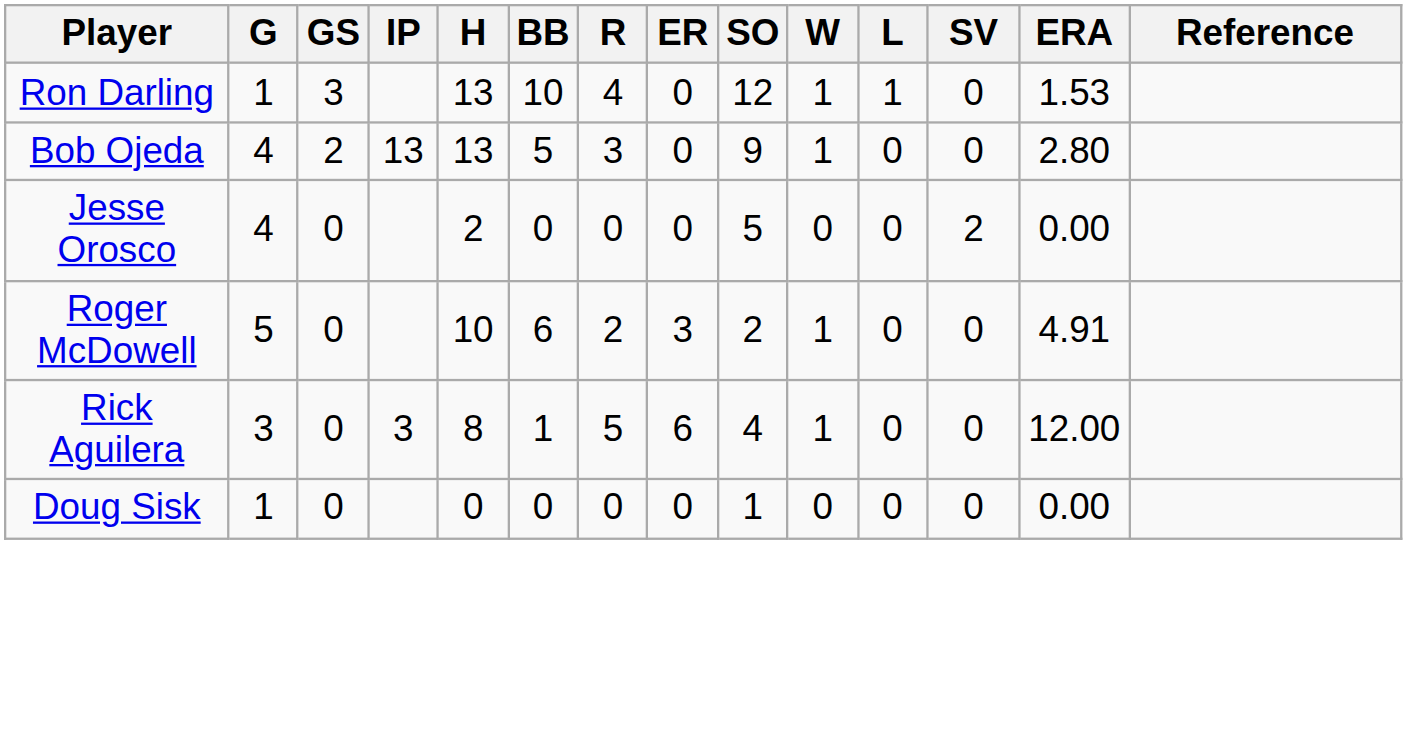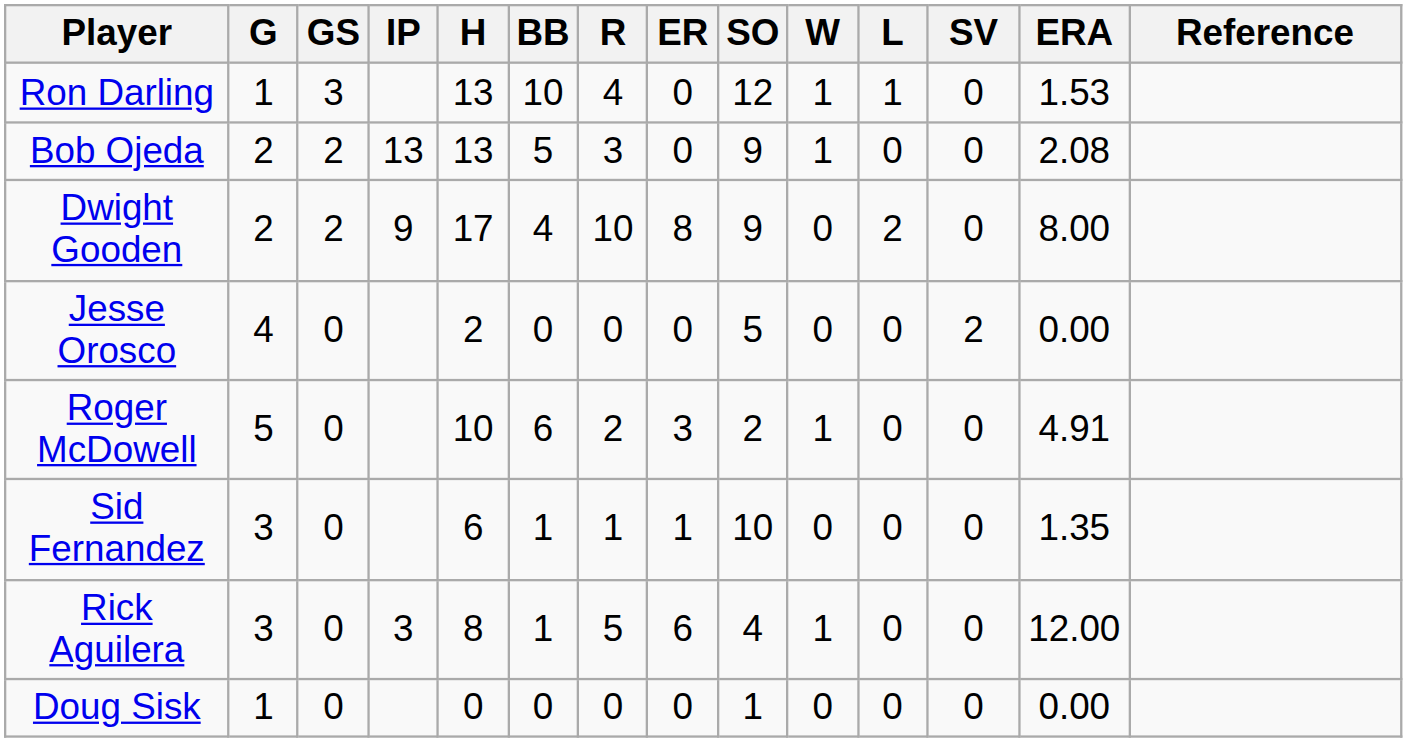Bob Ojeda | G: 4 -> 2
Bob Ojeda | ERA: 2.80 -> 2.08
+ row: Dwight Gooden | 2 | 2 | 9 | 17 | 4 | 10 | 8 | 9 | 0 | 2 | 0 | 8.00
+ row: Sid Fernandez | 3 | 0 | 6 | 1 | 1 | 1 | 10 | 0 | 0 | 0 | 1.35
